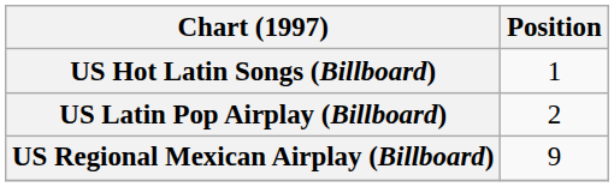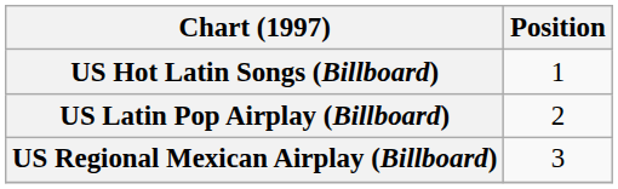US Regional Mexican Airplay (Billboard) | Position: 9 -> 3
